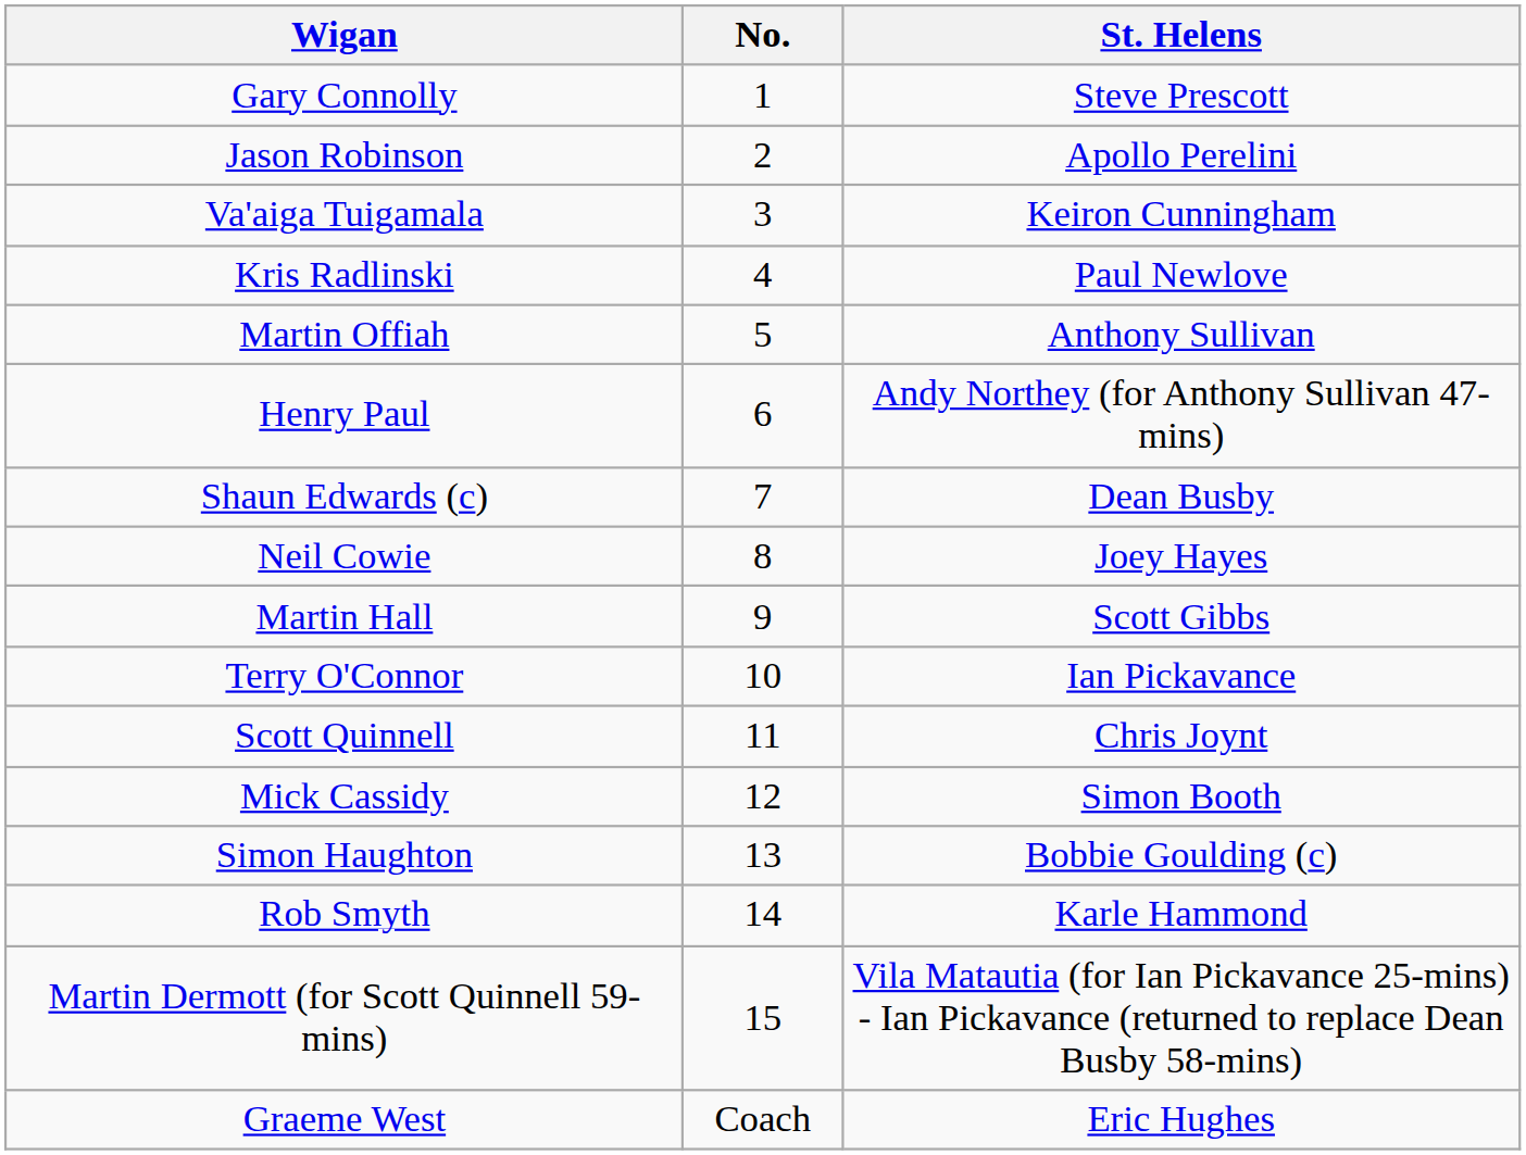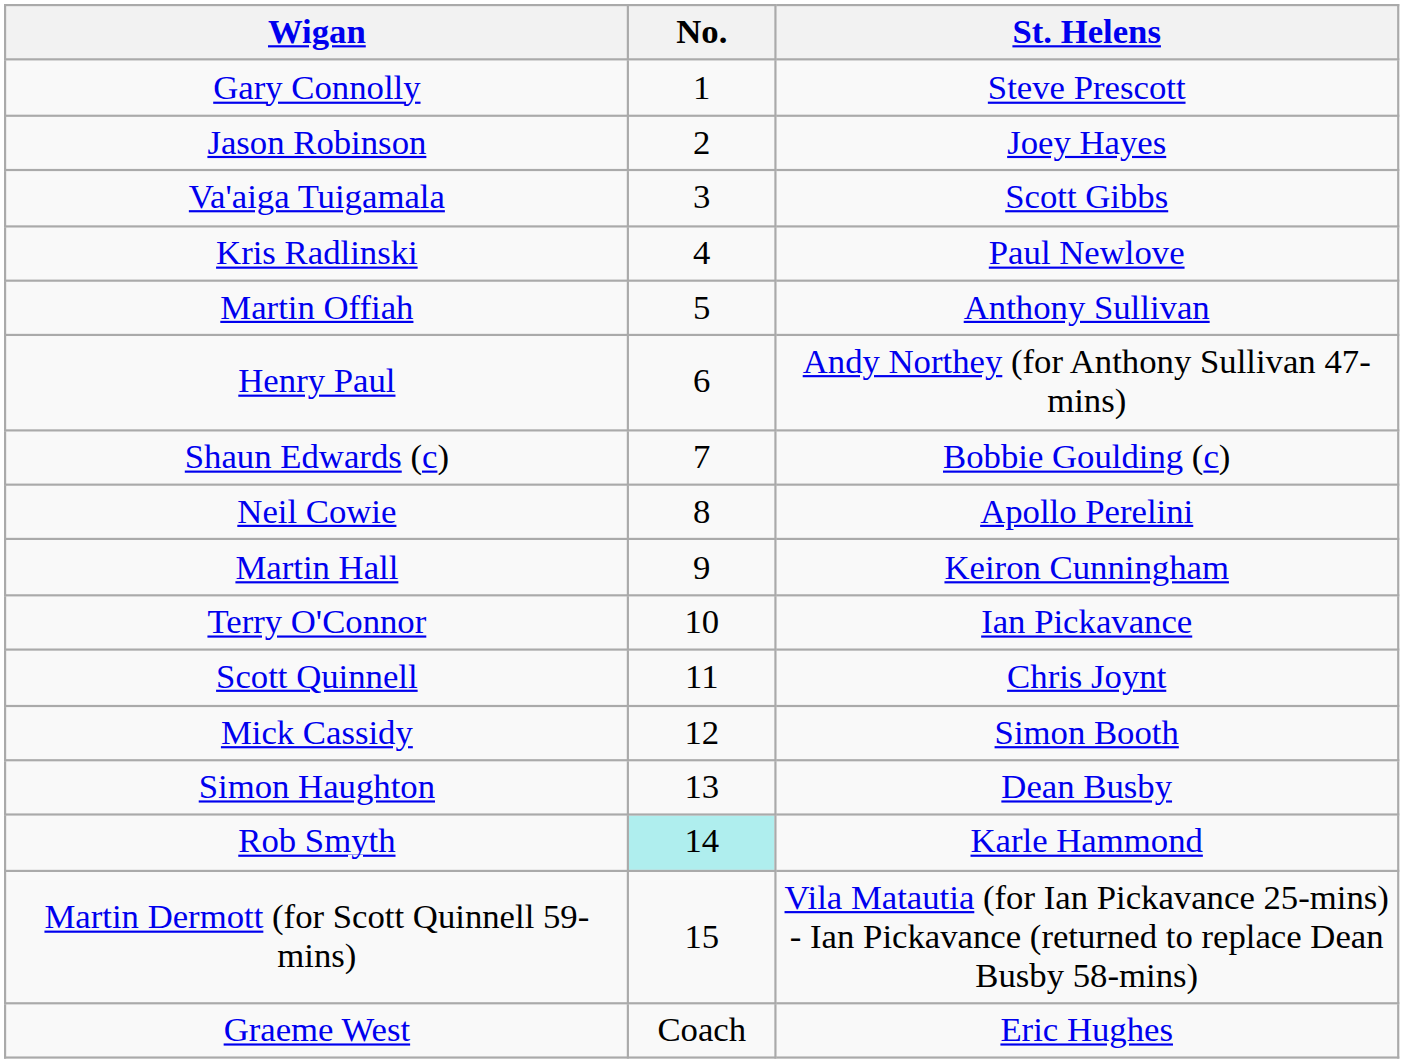Jason Robinson | St. Helens: Apollo Perelini -> Joey Hayes
Va'aiga Tuigamala | St. Helens: Keiron Cunningham -> Scott Gibbs
Shaun Edwards (c) | St. Helens: Dean Busby -> Bobbie Goulding (c)
Neil Cowie | St. Helens: Joey Hayes -> Apollo Perelini
Martin Hall | St. Helens: Scott Gibbs -> Keiron Cunningham
Simon Haughton | St. Helens: Bobbie Goulding (c) -> Dean Busby
Rob Smyth | No.: no background -> paleturquoise background
